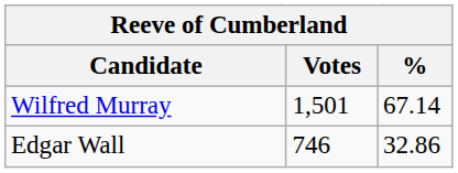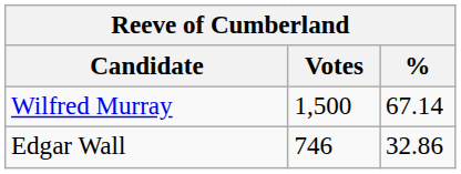Wilfred Murray | Votes: 1,501 -> 1,500
